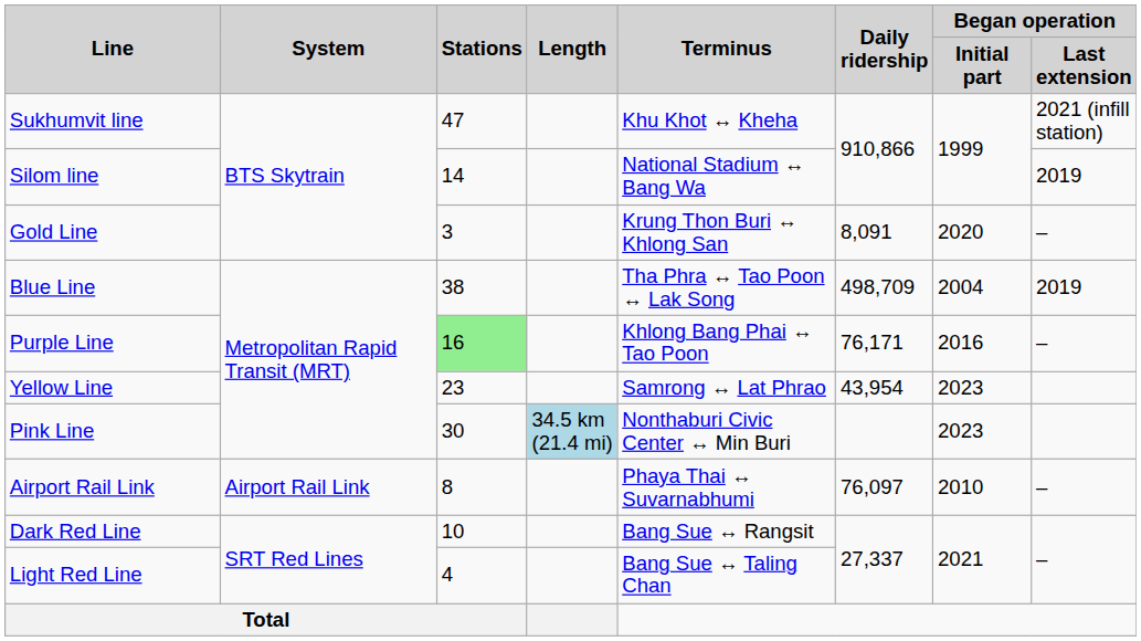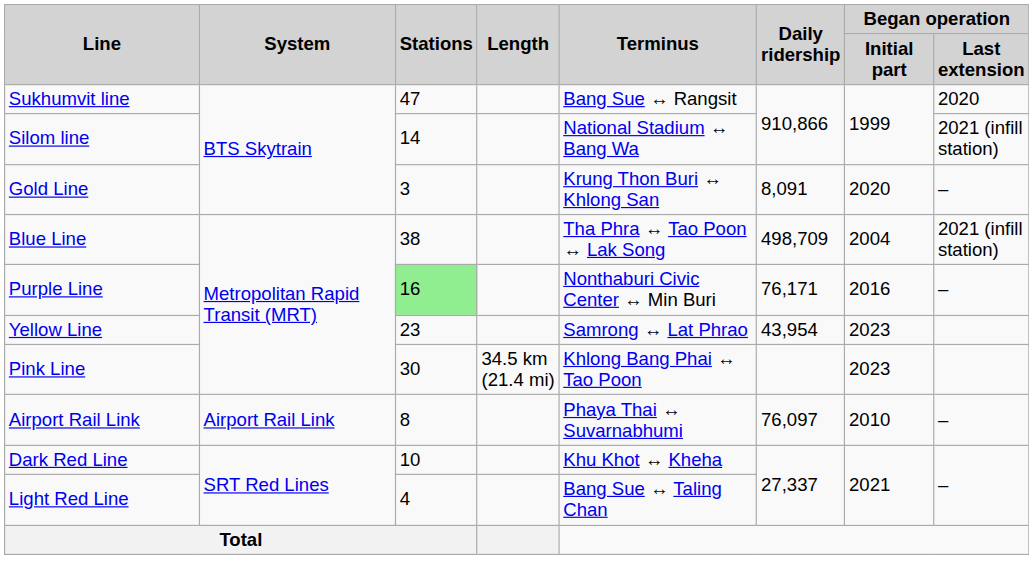Sukhumvit line | Terminus: Khu Khot ↔ Kheha -> Bang Sue ↔ Rangsit
Sukhumvit line | Began operation / Last extension: 2021 (infill station) -> 2020
Silom line | Began operation / Last extension: 2019 -> 2021 (infill station)
Blue Line | Began operation / Last extension: 2019 -> 2021 (infill station)
Purple Line | Terminus: Khlong Bang Phai ↔ Tao Poon -> Nonthaburi Civic Center ↔ Min Buri
Pink Line | Length: lightblue background -> no background
Pink Line | Terminus: Nonthaburi Civic Center ↔ Min Buri -> Khlong Bang Phai ↔ Tao Poon
Dark Red Line | Terminus: Bang Sue ↔ Rangsit -> Khu Khot ↔ Kheha
